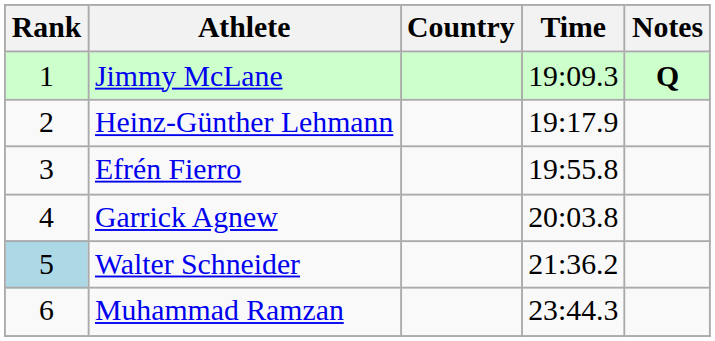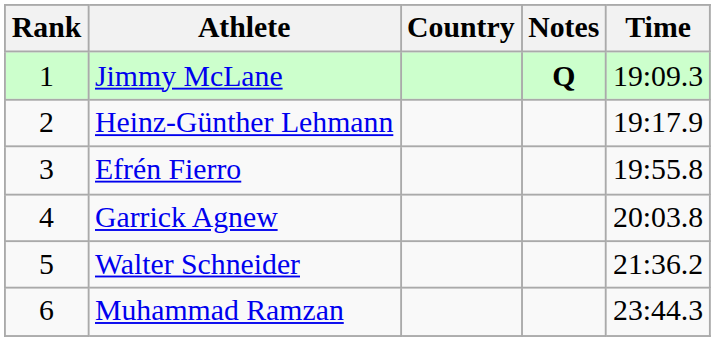columns swapped: Time <-> Notes
Walter Schneider | Rank: lightblue background -> no background
